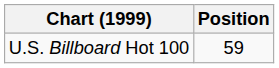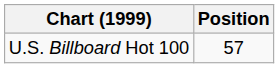U.S. Billboard Hot 100 | Position: 59 -> 57
